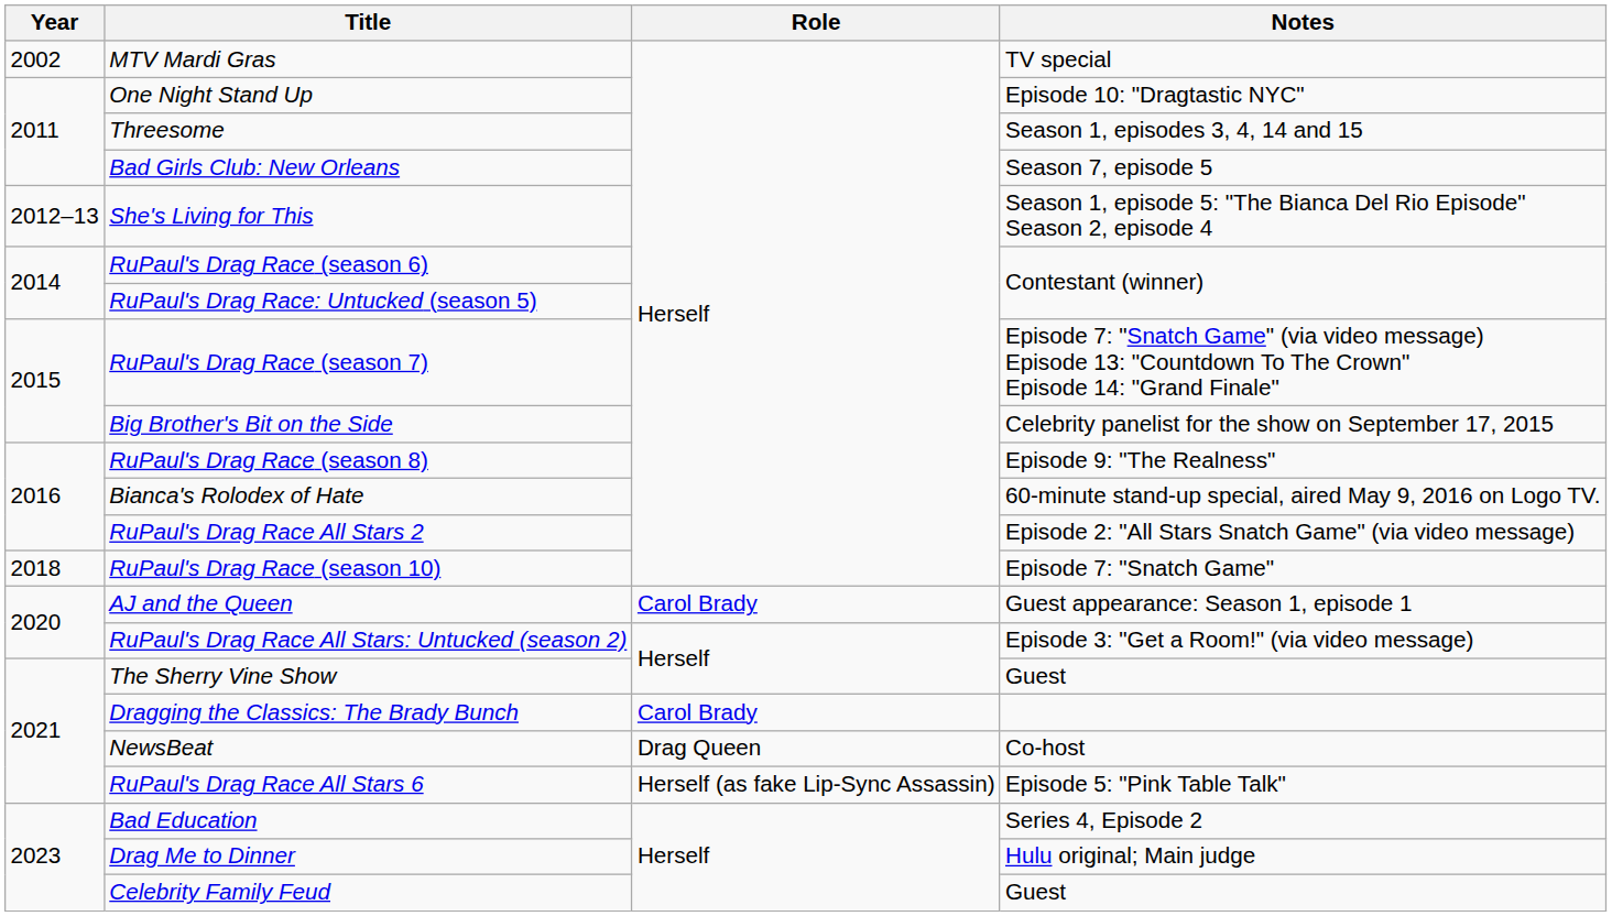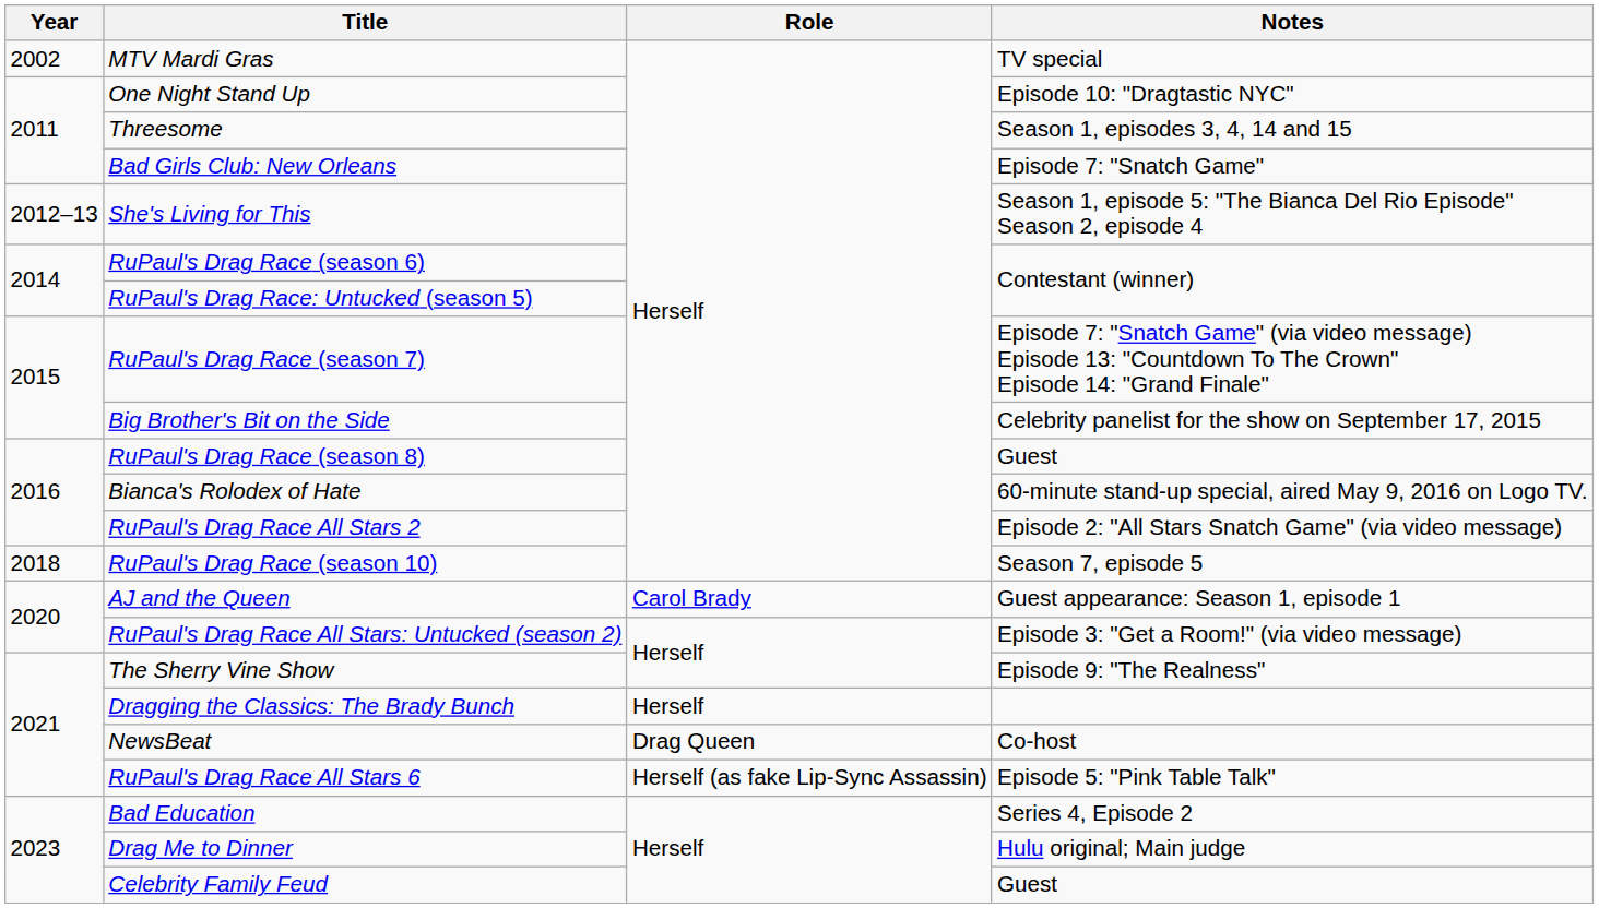Bad Girls Club: New Orleans | Notes: Season 7, episode 5 -> Episode 7: "Snatch Game"
RuPaul's Drag Race (season 8) | Notes: Episode 9: "The Realness" -> Guest
RuPaul's Drag Race (season 10) | Notes: Episode 7: "Snatch Game" -> Season 7, episode 5
The Sherry Vine Show | Notes: Guest -> Episode 9: "The Realness"
Dragging the Classics: The Brady Bunch | Role: Carol Brady -> Herself
